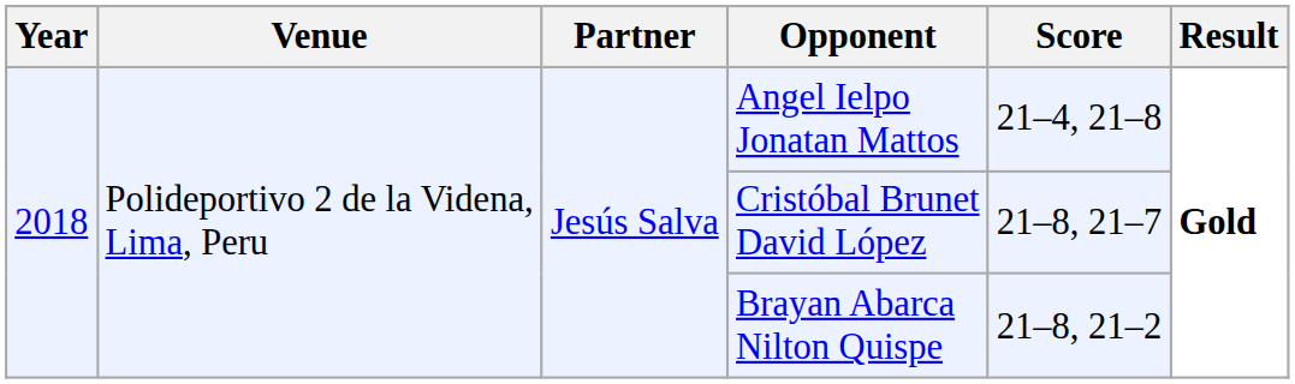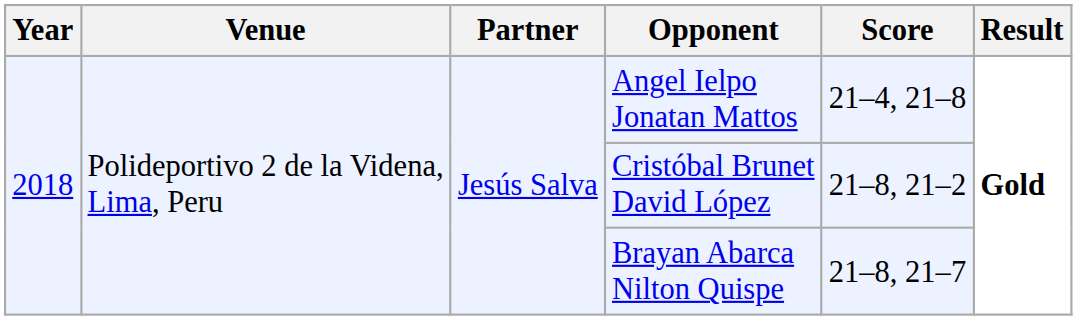Cristóbal Brunet David López | Score: 21–8, 21–7 -> 21–8, 21–2
Brayan Abarca Nilton Quispe | Score: 21–8, 21–2 -> 21–8, 21–7
